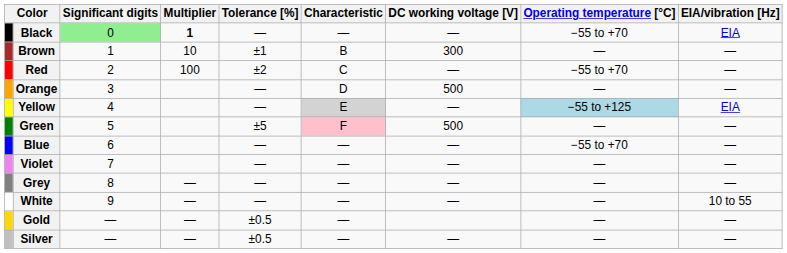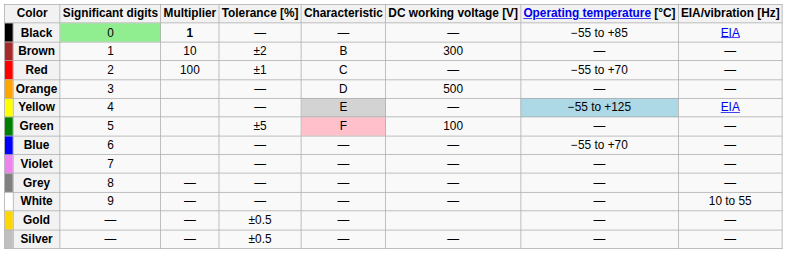Black | Operating temperature [°C]: −55 to +70 -> −55 to +85
Brown | Tolerance [%]: ±1 -> ±2
Red | Tolerance [%]: ±2 -> ±1
Green | DC working voltage [V]: 500 -> 100
